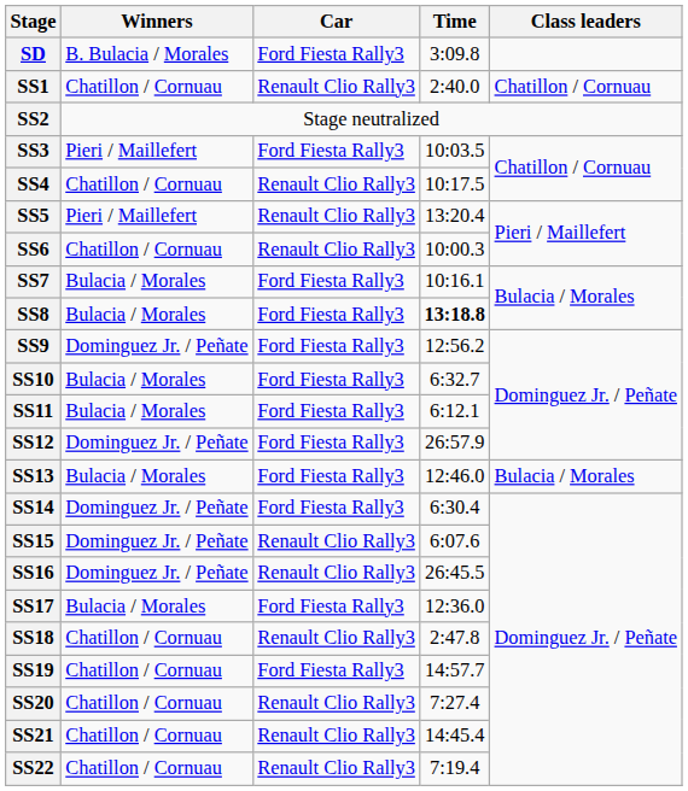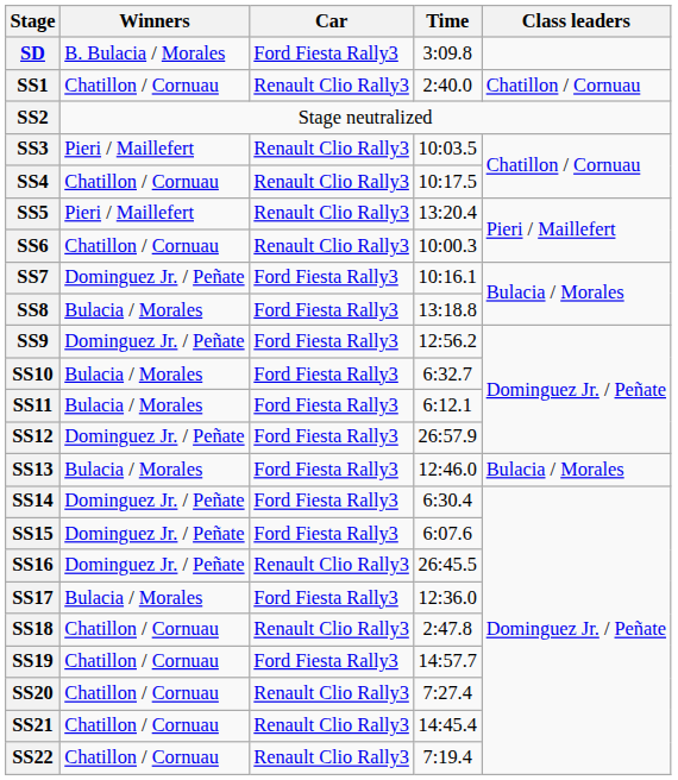SS3 | Car: Ford Fiesta Rally3 -> Renault Clio Rally3
SS7 | Winners: Bulacia / Morales -> Dominguez Jr. / Peñate
SS8 | Time: bold -> normal
SS15 | Car: Renault Clio Rally3 -> Ford Fiesta Rally3
